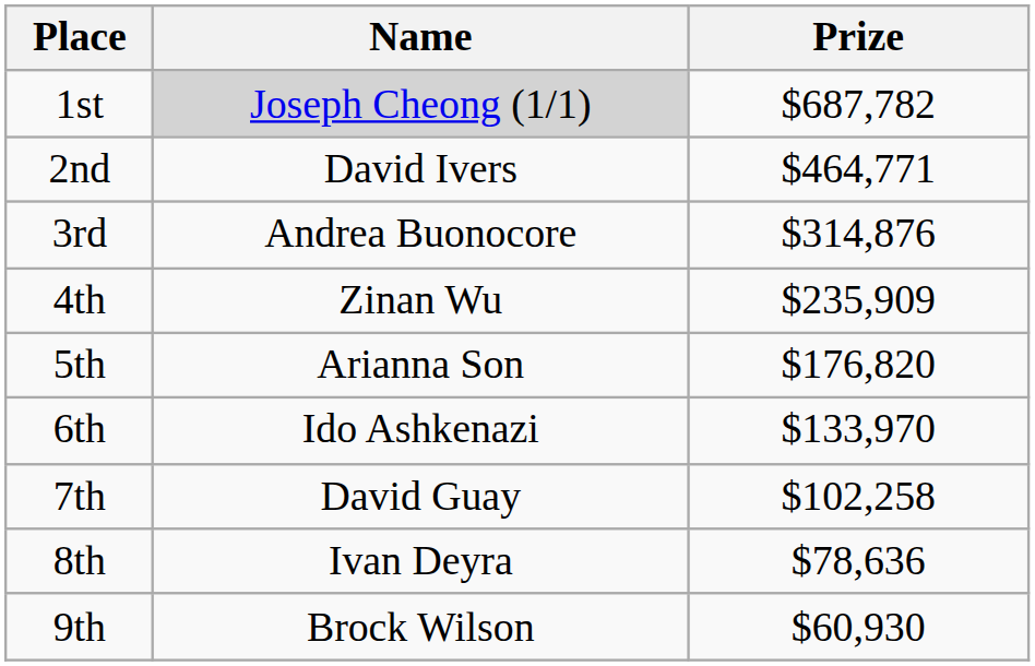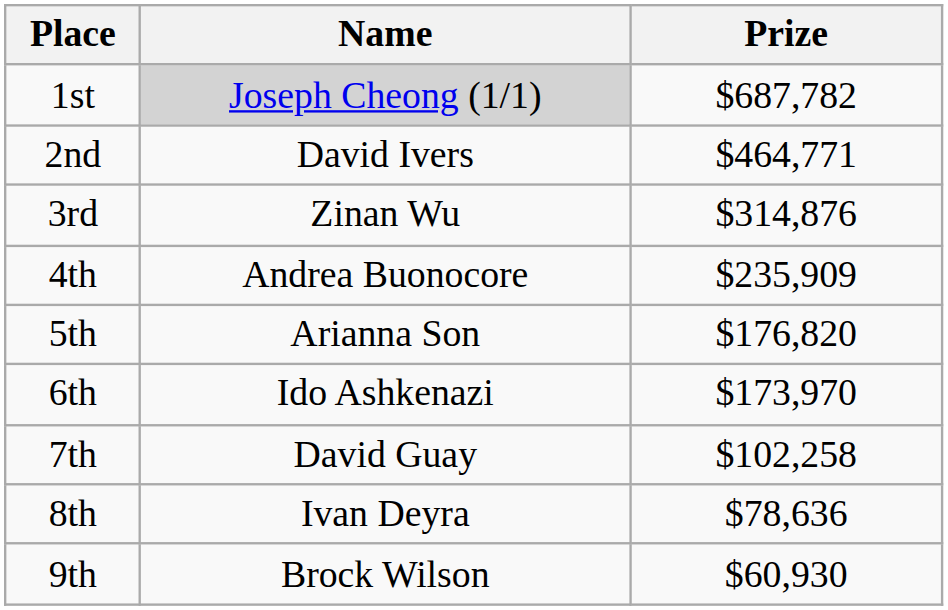3rd | Name: Andrea Buonocore -> Zinan Wu
4th | Name: Zinan Wu -> Andrea Buonocore
6th | Prize: $133,970 -> $173,970
